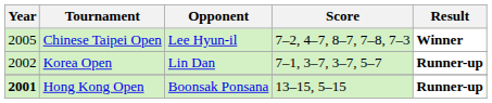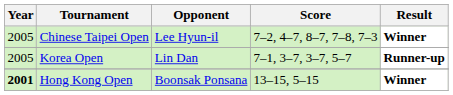Korea Open | Year: 2002 -> 2005
Hong Kong Open | Result: Runner-up -> Winner
